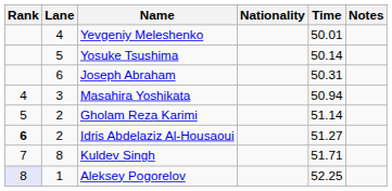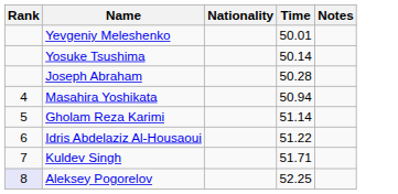- column: Lane | 4 | 5 | 6 | 3 | 2 | 2 | 8 | 1
Joseph Abraham | Time: 50.31 -> 50.28
Idris Abdelaziz Al-Housaoui | Rank: bold -> normal
Idris Abdelaziz Al-Housaoui | Time: 51.27 -> 51.22
